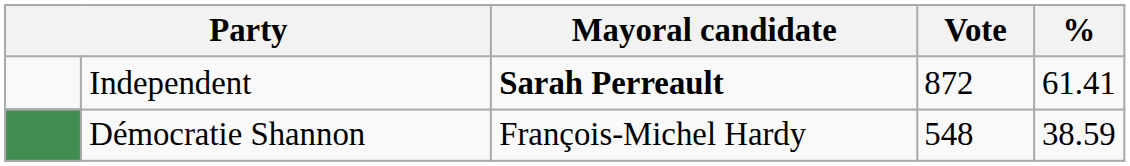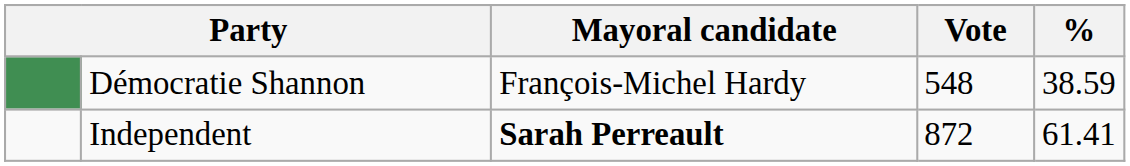rows swapped: Independent <-> Démocratie Shannon
